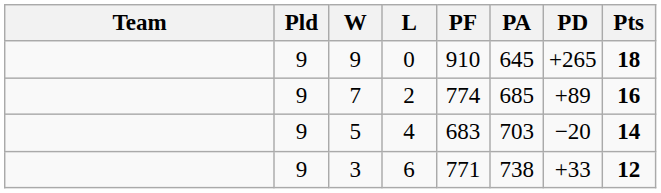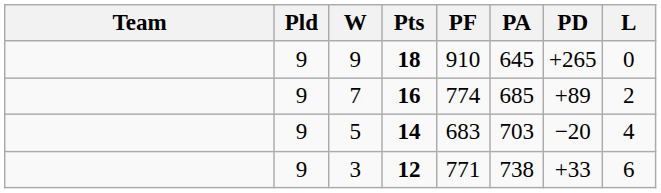columns swapped: L <-> Pts
